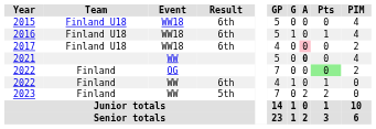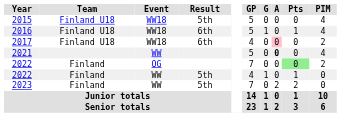2015 | Result: 6th -> 5th
2022 / WW | Result: 6th -> 5th
